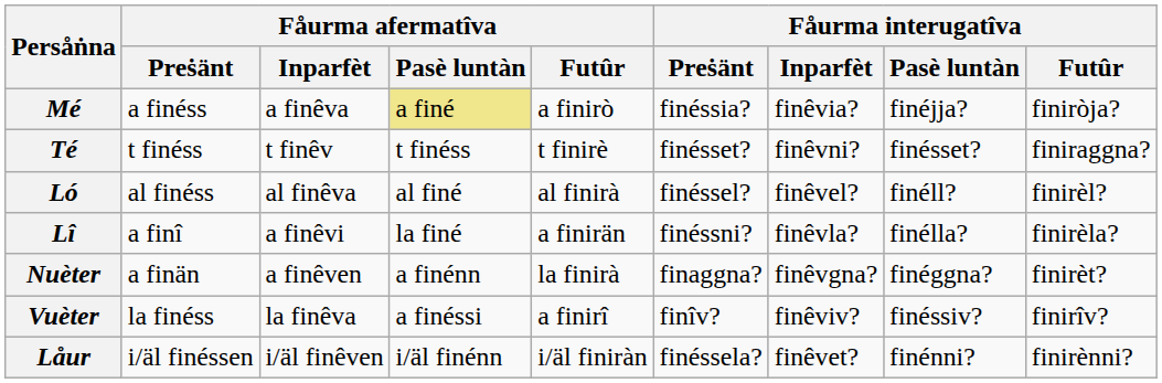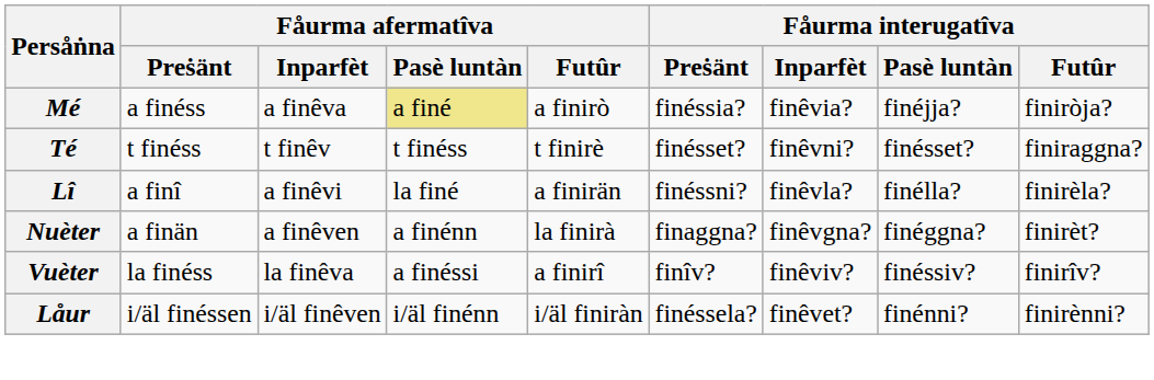- row: Ló | al finéss | al finêva | al finé | al finirà | finéssel? | finêvel? | finéll? | finirèl?
